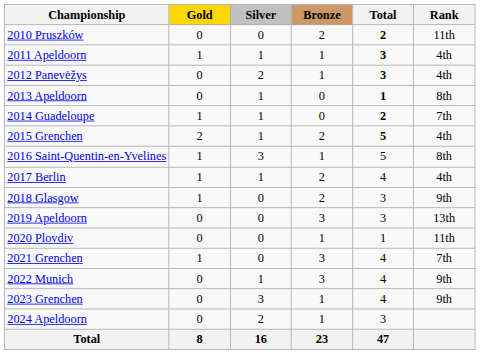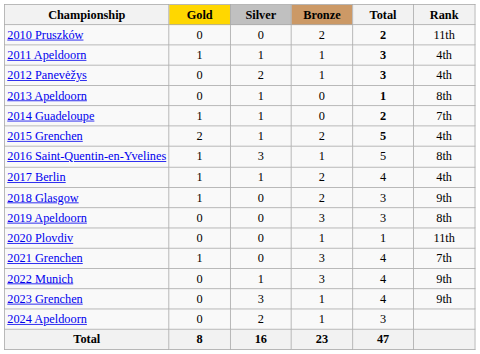2019 Apeldoorn | Rank: 13th -> 8th
